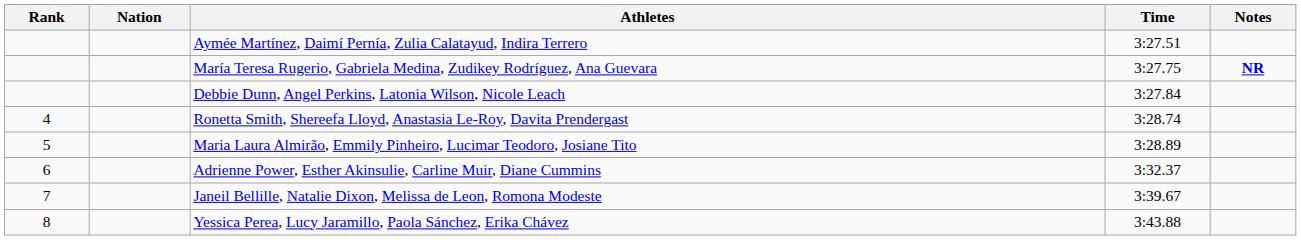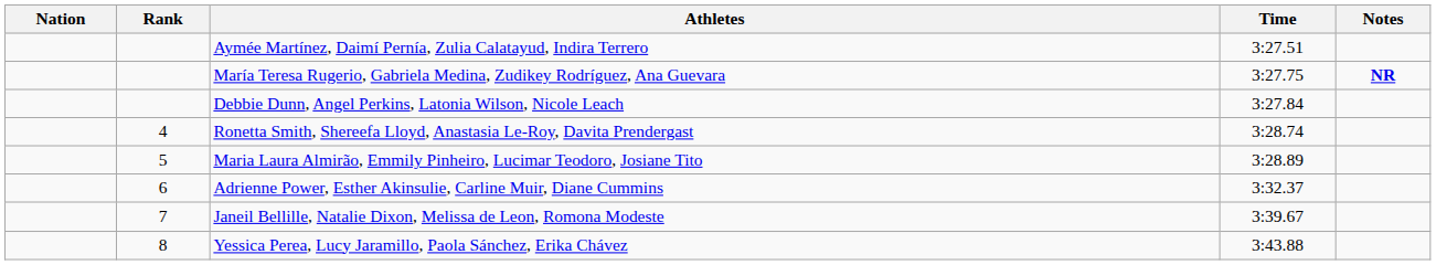columns swapped: Rank <-> Nation
